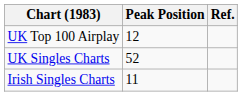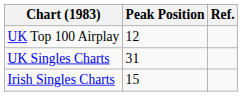UK Singles Charts | Peak Position: 52 -> 31
Irish Singles Charts | Peak Position: 11 -> 15
